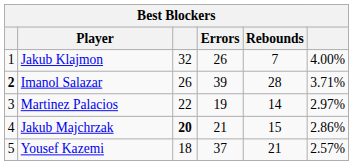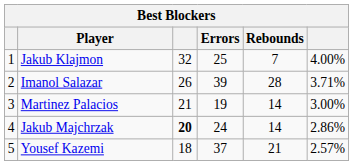Jakub Klajmon | Errors: 26 -> 25
Imanol Salazar | column 1: bold -> normal
Martinez Palacios | column 3: 22 -> 21
Martinez Palacios | column 6: 2.97% -> 3.00%
Jakub Majchrzak | Errors: 21 -> 24
Jakub Majchrzak | Rebounds: 15 -> 14
